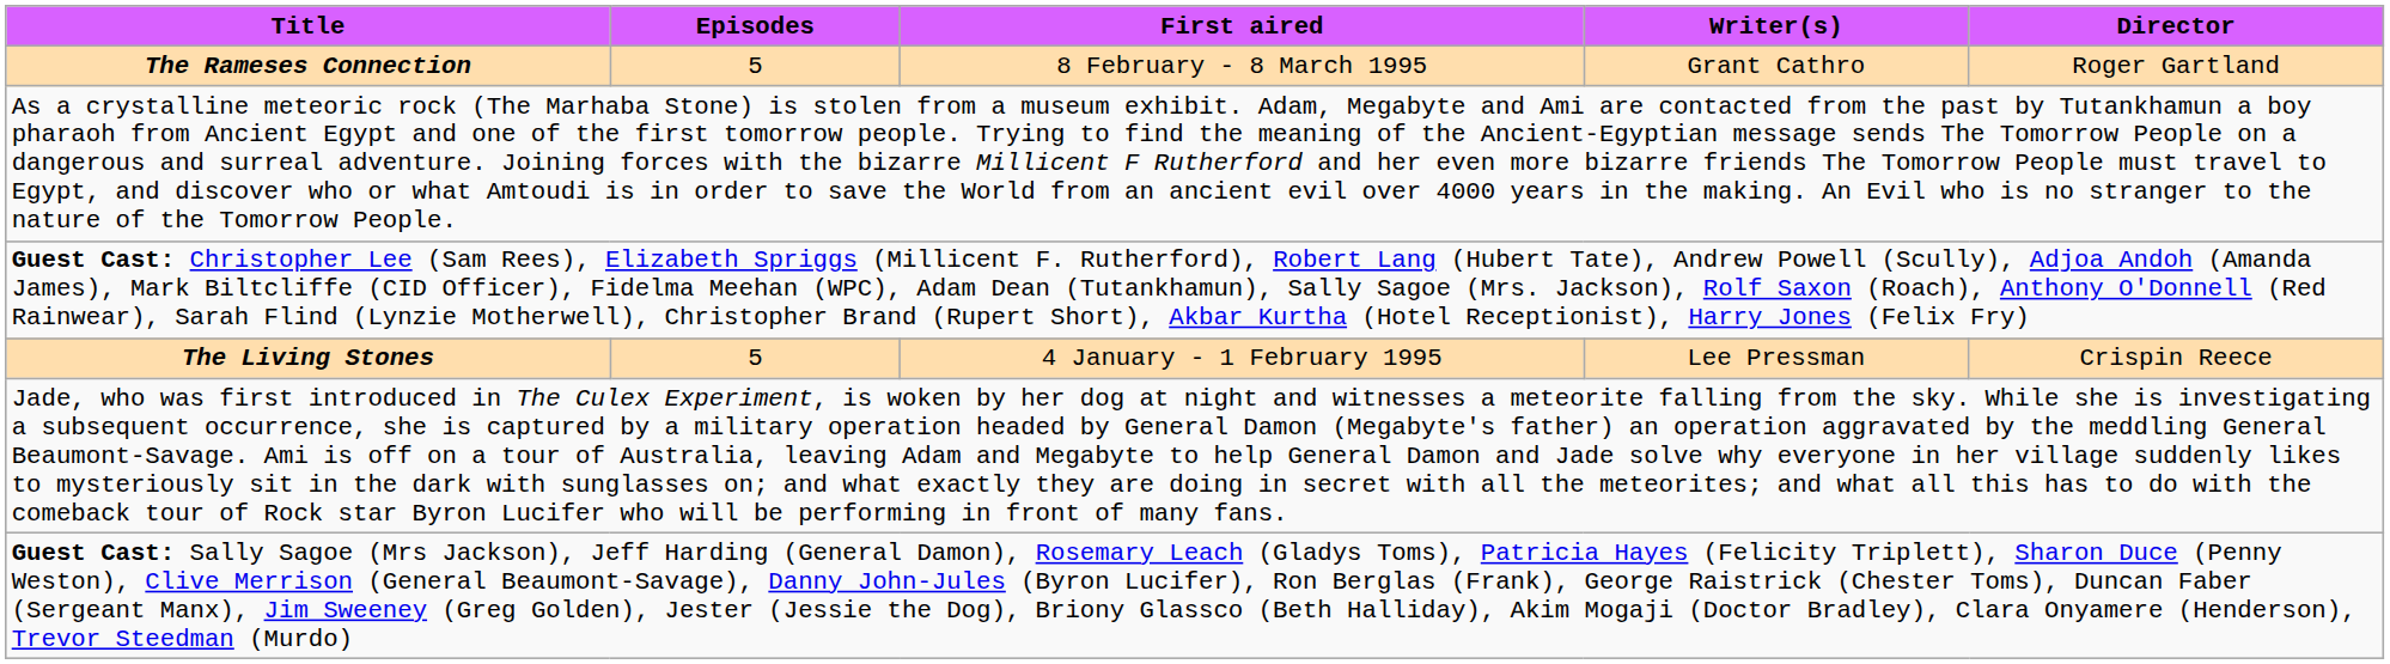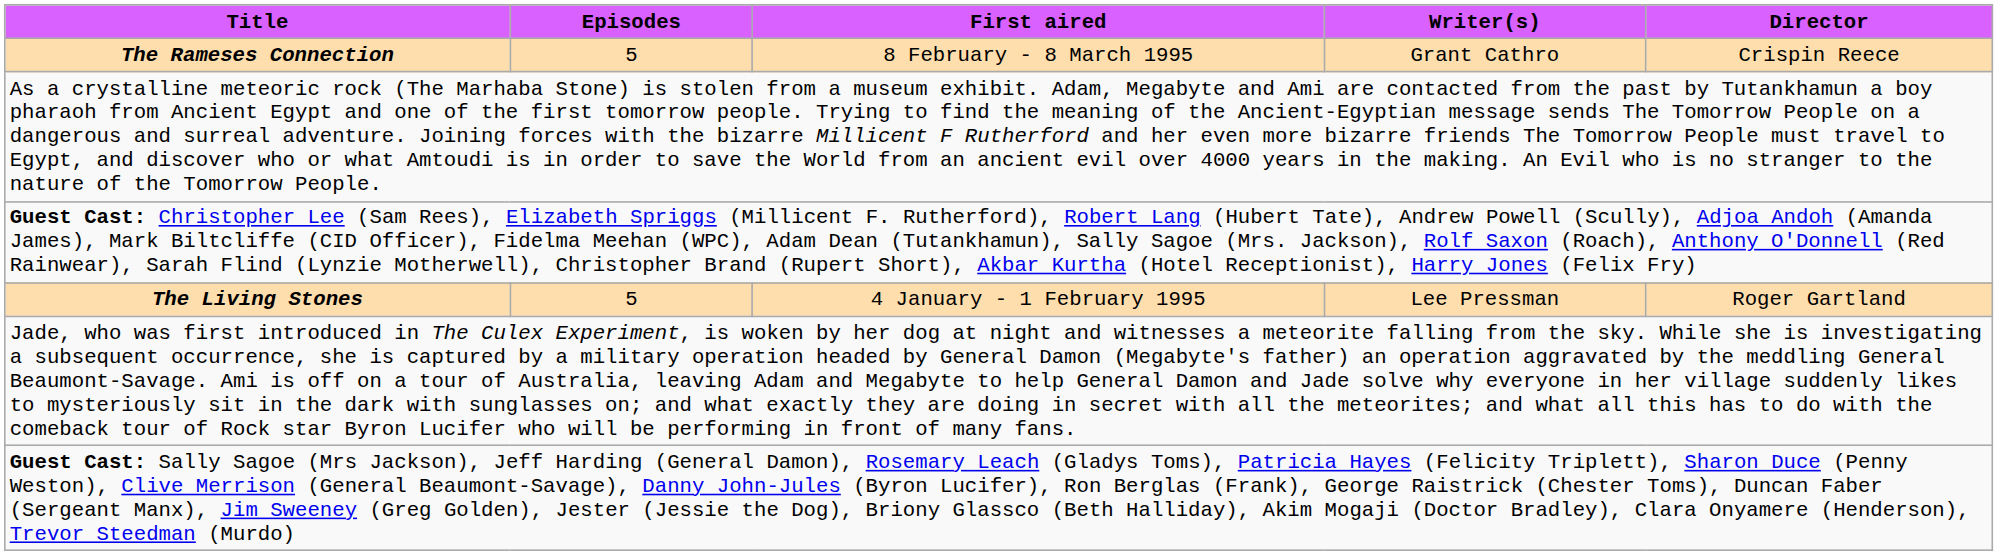The Rameses Connection | Director: Roger Gartland -> Crispin Reece
The Living Stones | Director: Crispin Reece -> Roger Gartland
